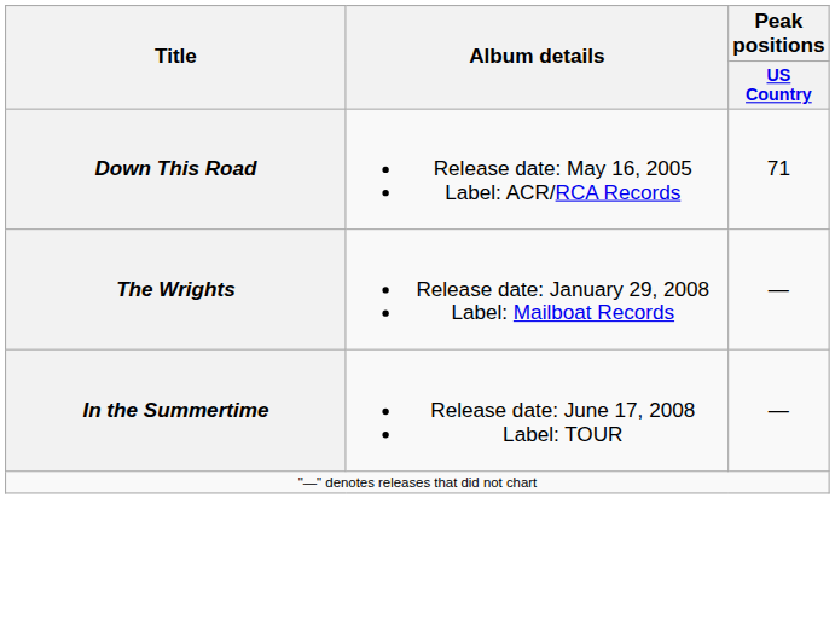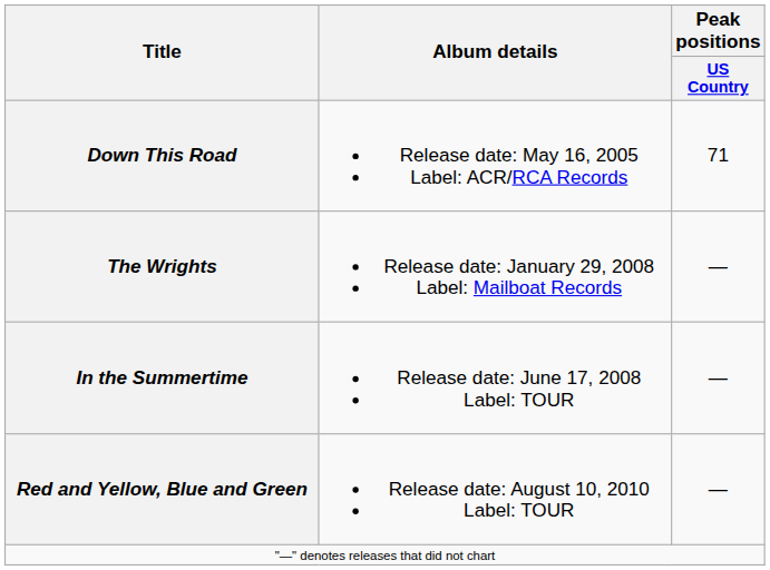+ row: Red and Yellow, Blue and Green | Release date: August 10, 2010 Label: TOUR | —
